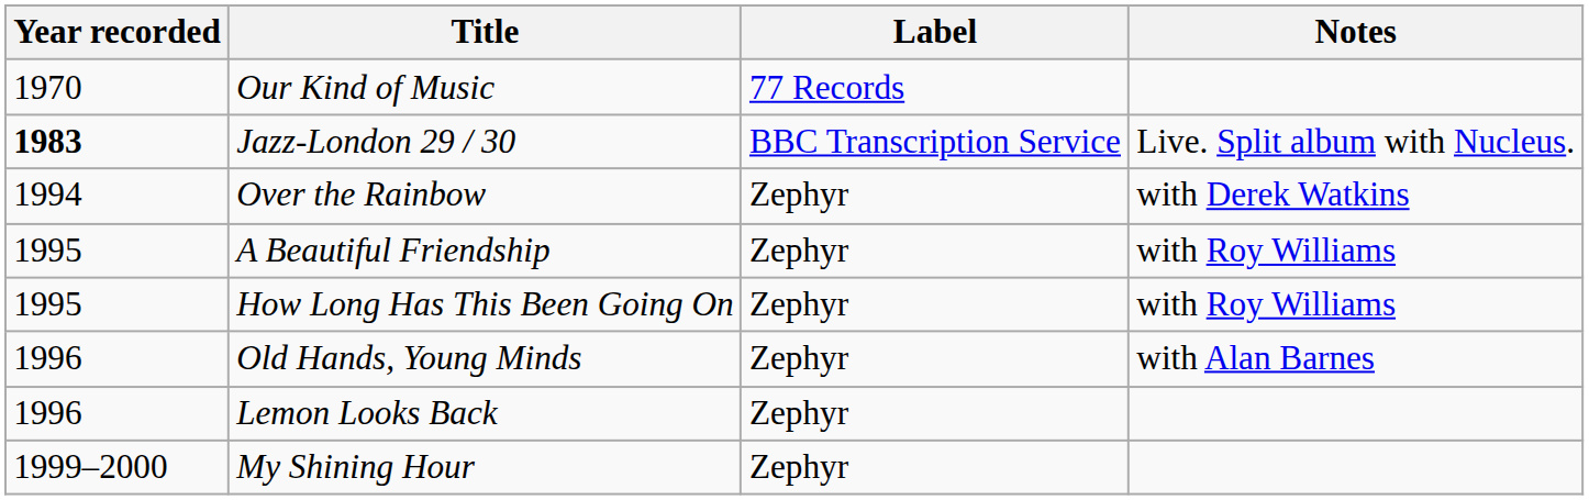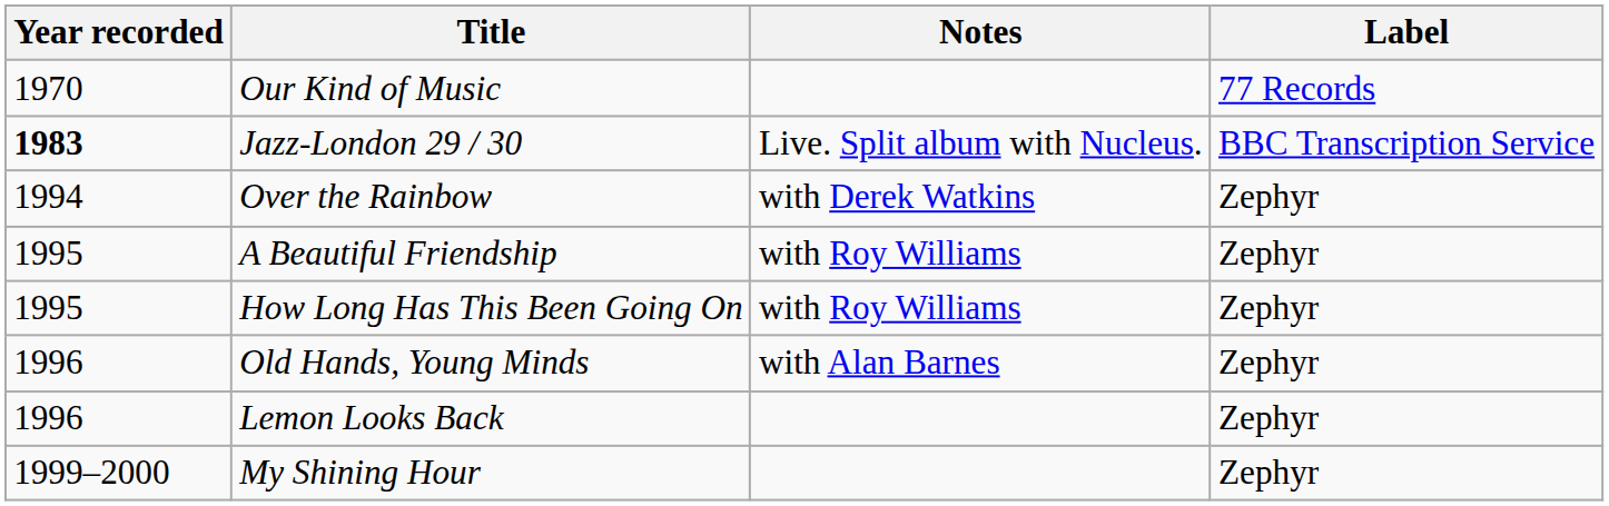columns swapped: Label <-> Notes
